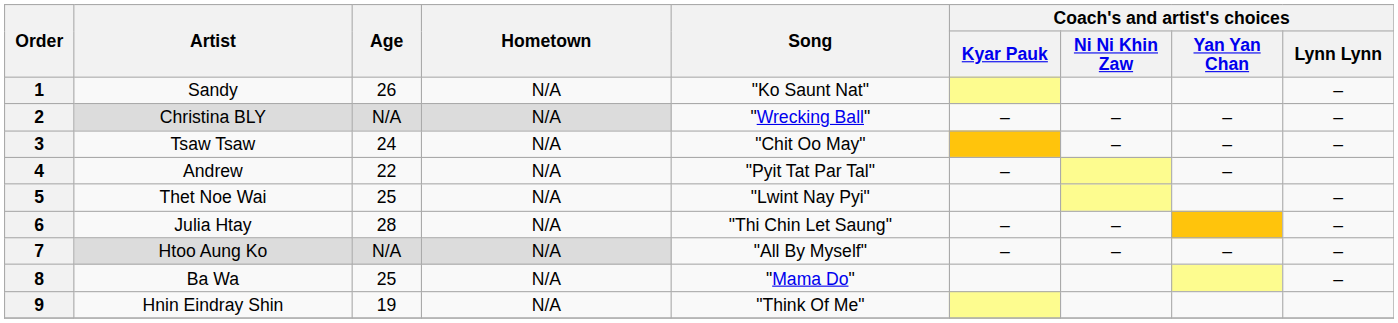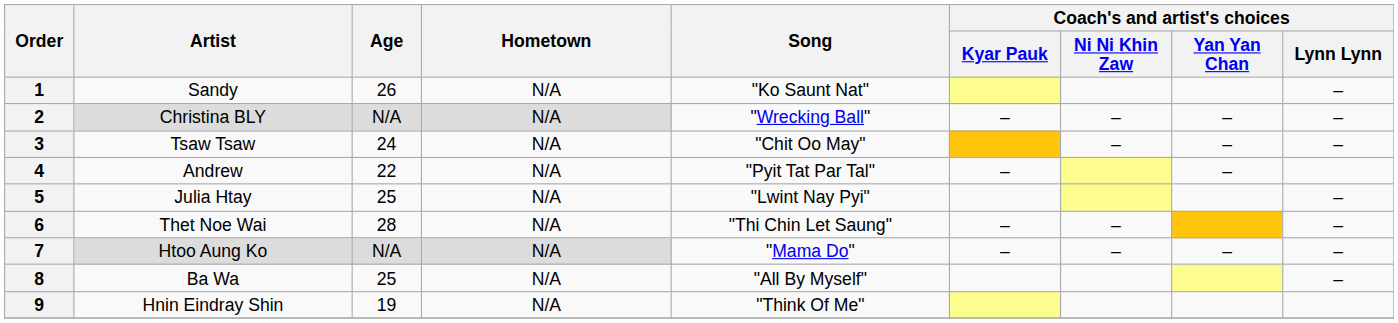5 | Artist: Thet Noe Wai -> Julia Htay
6 | Artist: Julia Htay -> Thet Noe Wai
7 | Song: "All By Myself" -> "Mama Do"
8 | Song: "Mama Do" -> "All By Myself"
